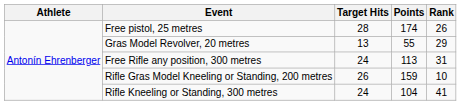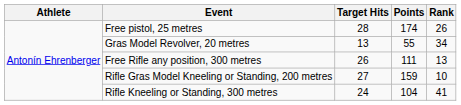Gras Model Revolver, 20 metres | Rank: 29 -> 34
Free Rifle any position, 300 metres | Target Hits: 24 -> 26
Free Rifle any position, 300 metres | Points: 113 -> 111
Free Rifle any position, 300 metres | Rank: 31 -> 13
Rifle Gras Model Kneeling or Standing, 200 metres | Target Hits: 26 -> 27
